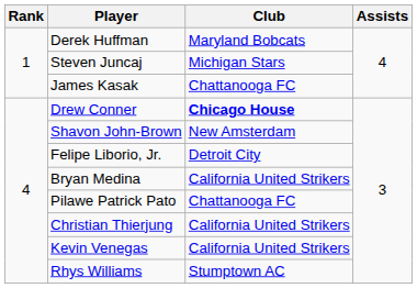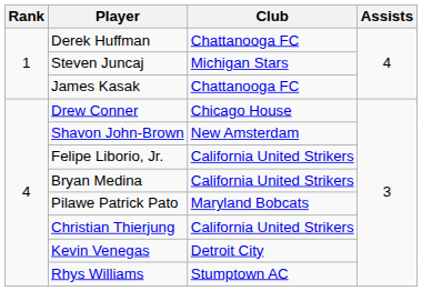Derek Huffman | Club: Maryland Bobcats -> Chattanooga FC
Drew Conner | Club: bold -> normal
Felipe Liborio, Jr. | Club: Detroit City -> California United Strikers
Pilawe Patrick Pato | Club: Chattanooga FC -> Maryland Bobcats
Kevin Venegas | Club: California United Strikers -> Detroit City
